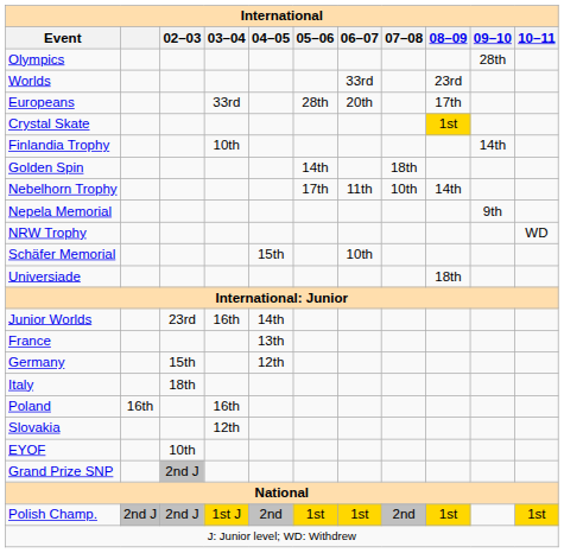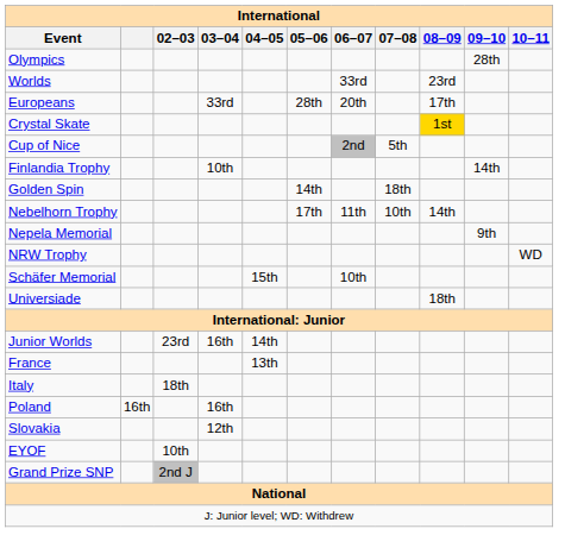+ row: Cup of Nice | 2nd | 5th
- row: Germany | 15th | 12th
- row: Polish Champ. | 2nd J | 2nd J | 1st J | 2nd | 1st | 1st | 2nd | 1st | 1st
